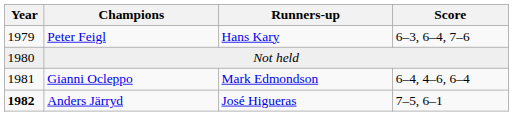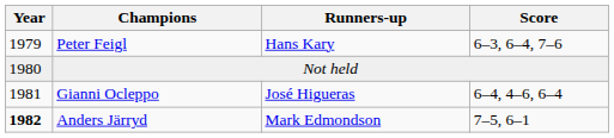Gianni Ocleppo | Runners-up: Mark Edmondson -> José Higueras
Anders Järryd | Runners-up: José Higueras -> Mark Edmondson
